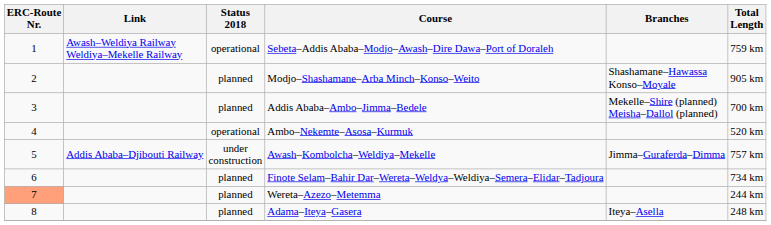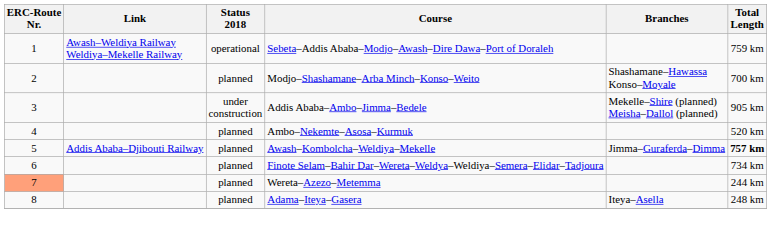Modjo–Shashamane–Arba Minch–Konso–Weito | Total Length: 905 km -> 700 km
Addis Ababa–Ambo–Jimma–Bedele | Status 2018: planned -> under construction
Addis Ababa–Ambo–Jimma–Bedele | Total Length: 700 km -> 905 km
Ambo–Nekemte–Asosa–Kurmuk | Status 2018: operational -> planned
Awash–Kombolcha–Weldiya–Mekelle | Status 2018: under construction -> planned
Awash–Kombolcha–Weldiya–Mekelle | Total Length: normal -> bold
